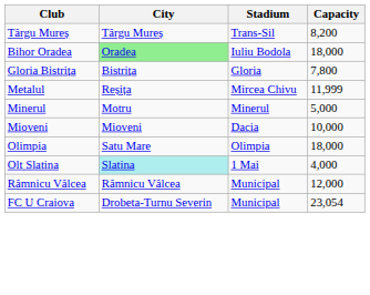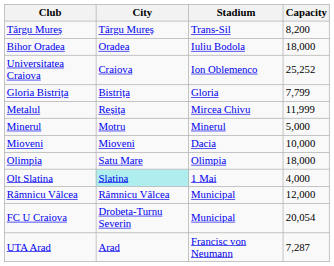Bihor Oradea | City: lightgreen background -> no background
+ row: Universitatea Craiova | Craiova | Ion Oblemenco | 25,252
Gloria Bistrița | Capacity: 7,800 -> 7,799
FC U Craiova | Capacity: 23,054 -> 20,054
+ row: UTA Arad | Arad | Francisc von Neumann | 7,287
